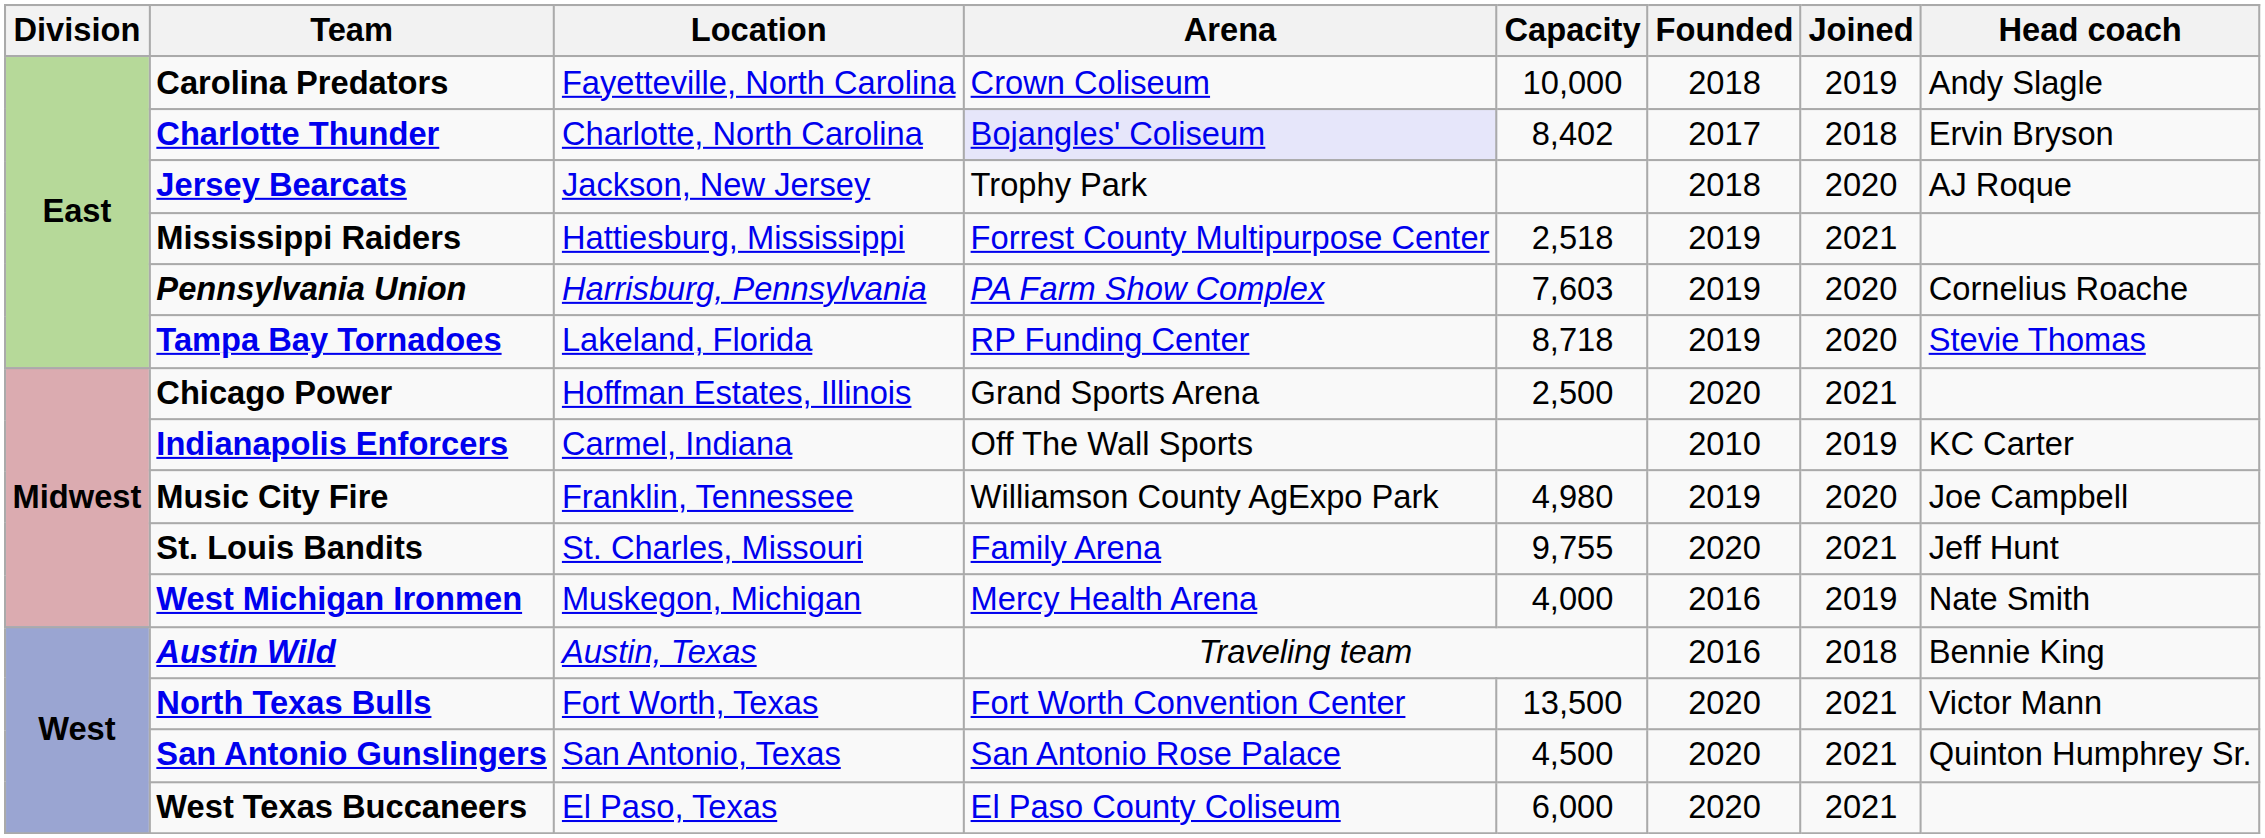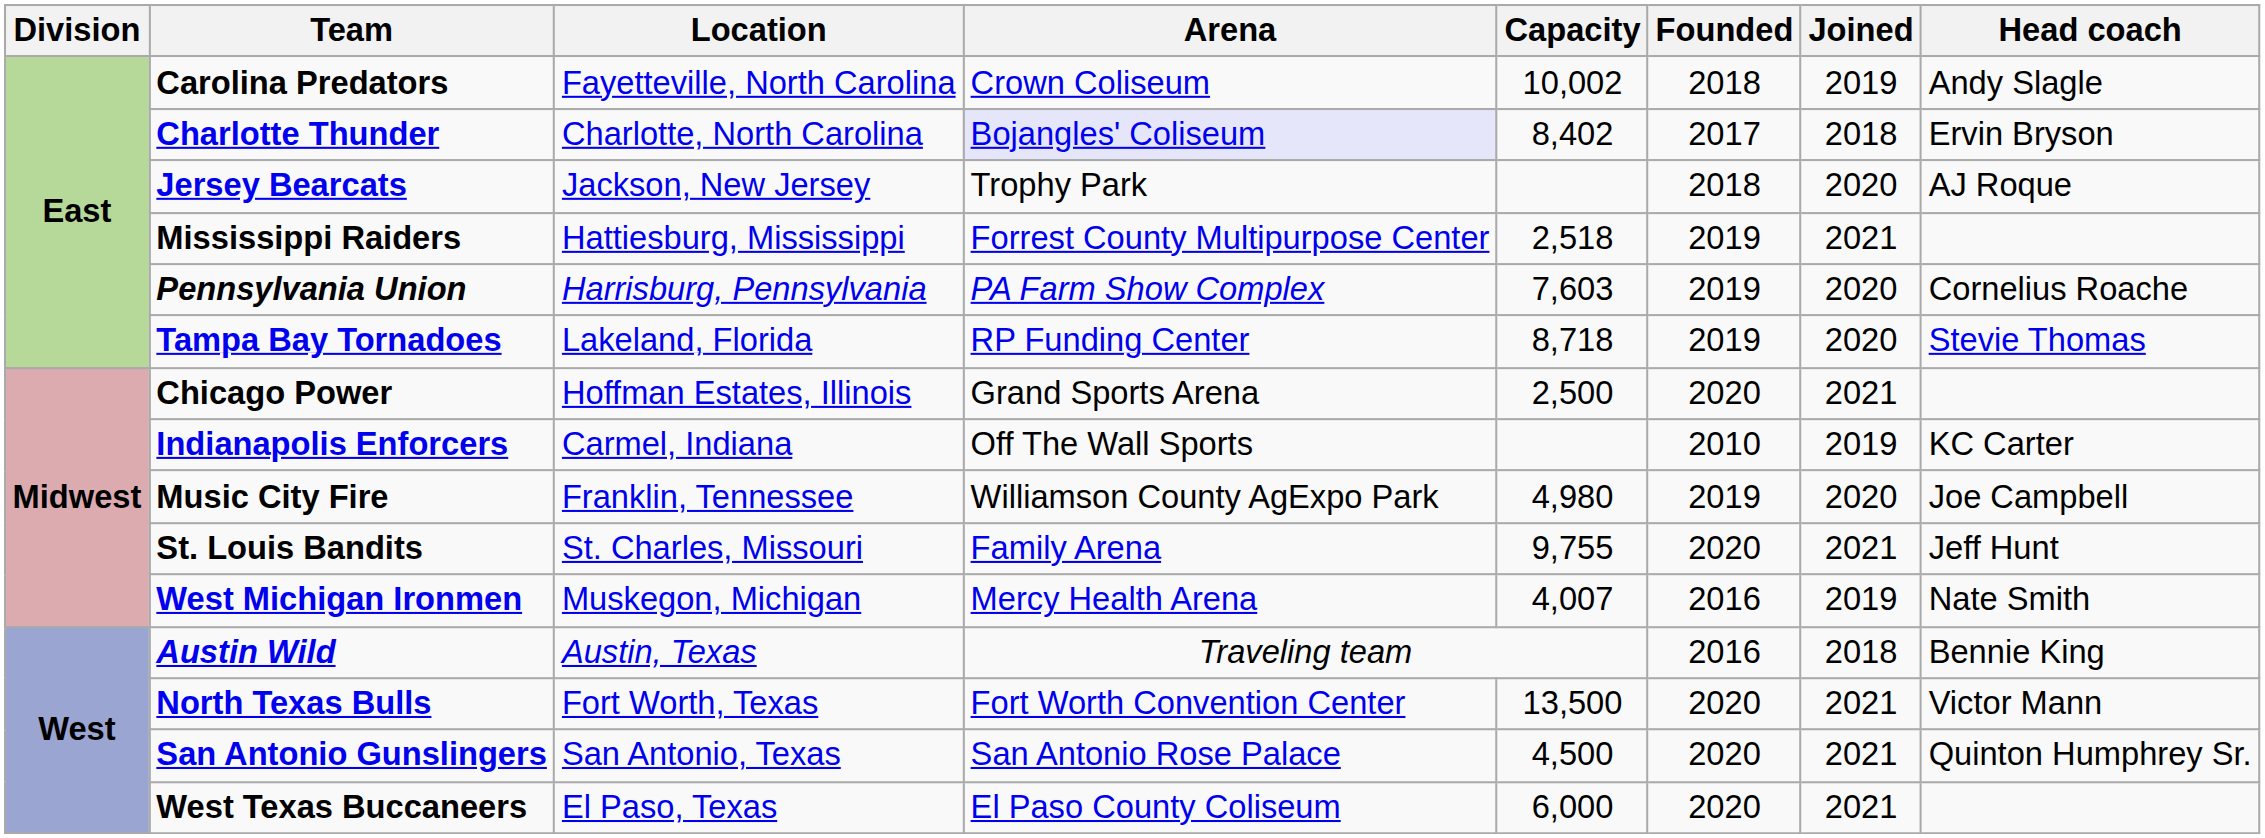Carolina Predators | Capacity: 10,000 -> 10,002
West Michigan Ironmen | Capacity: 4,000 -> 4,007
